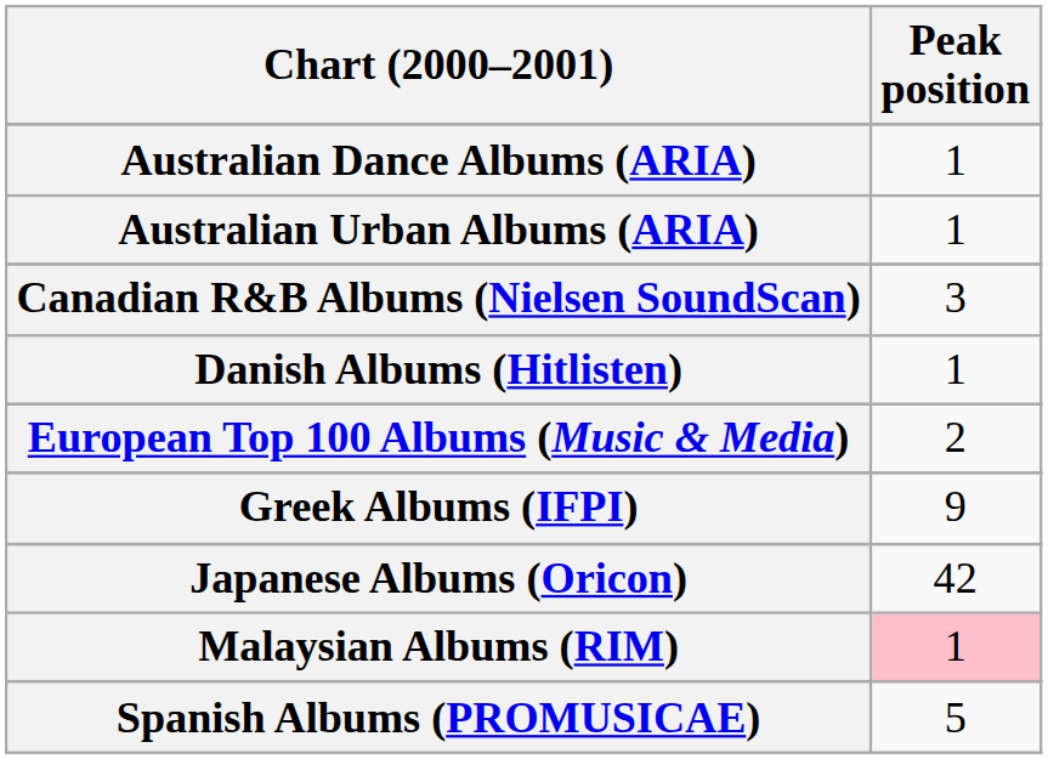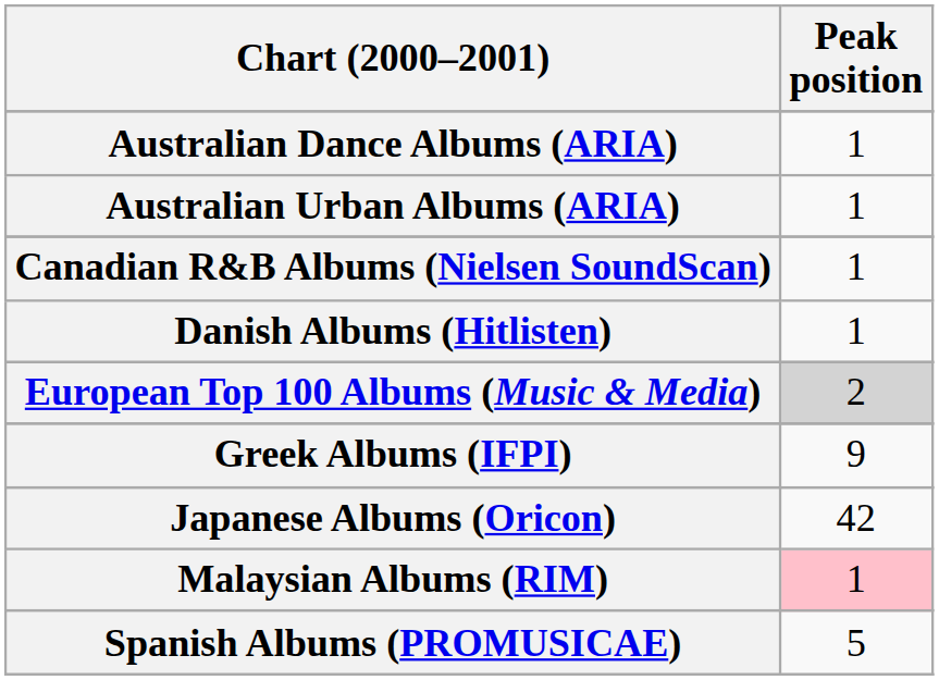Canadian R&B Albums (Nielsen SoundScan) | Peak position: 3 -> 1
European Top 100 Albums (Music & Media) | Peak position: no background -> lightgrey background
